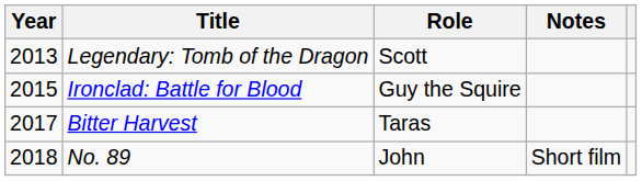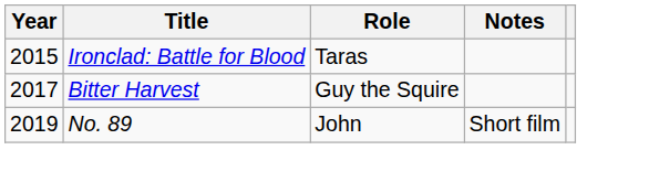- row: 2013 | Legendary: Tomb of the Dragon | Scott
Ironclad: Battle for Blood | Role: Guy the Squire -> Taras
Bitter Harvest | Role: Taras -> Guy the Squire
No. 89 | Year: 2018 -> 2019
